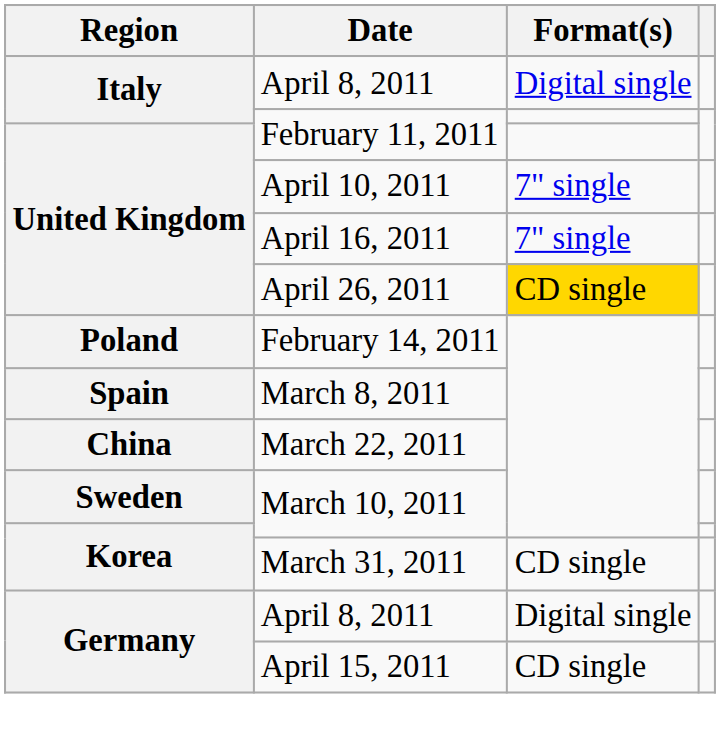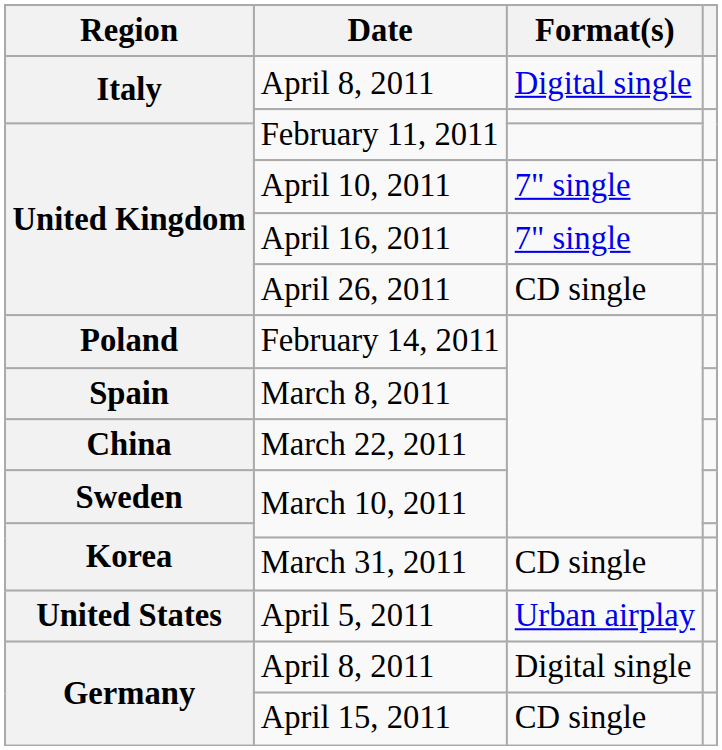April 26, 2011 | Format(s): gold background -> no background
+ row: United States | April 5, 2011 | Urban airplay
